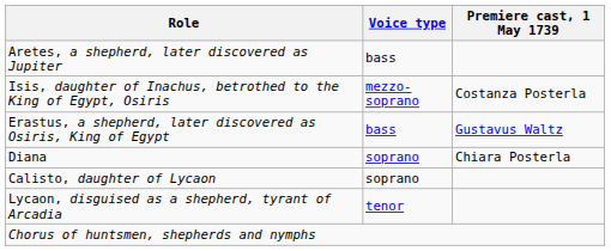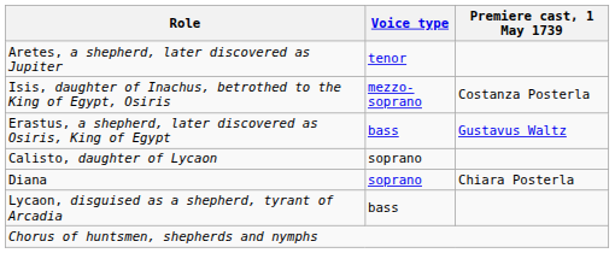Aretes, a shepherd, later discovered as Jupiter | Voice type: bass -> tenor
rows swapped: Diana <-> Calisto, daughter of Lycaon
Lycaon, disguised as a shepherd, tyrant of Arcadia | Voice type: tenor -> bass
